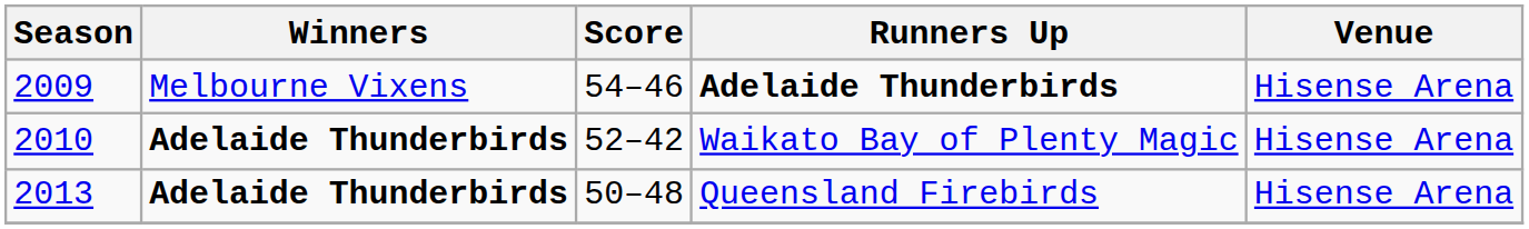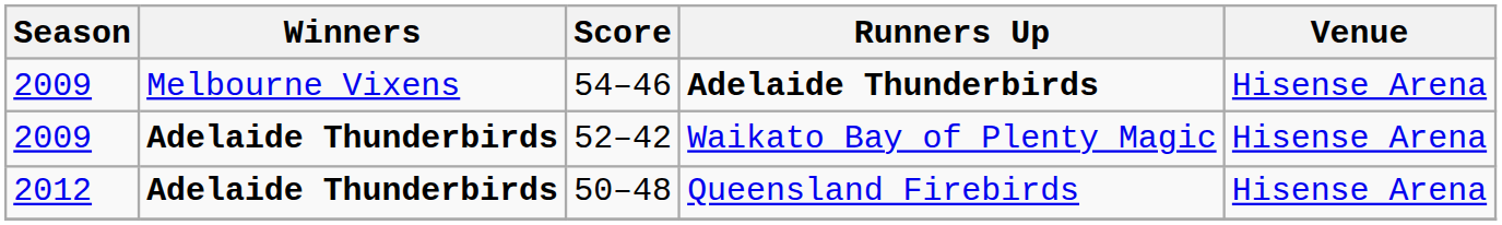Waikato Bay of Plenty Magic | Season: 2010 -> 2009
Queensland Firebirds | Season: 2013 -> 2012
